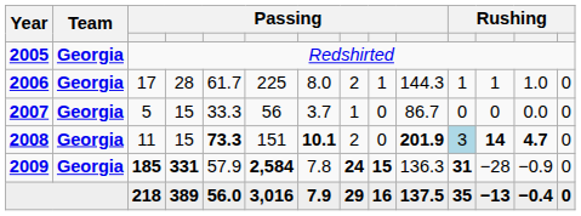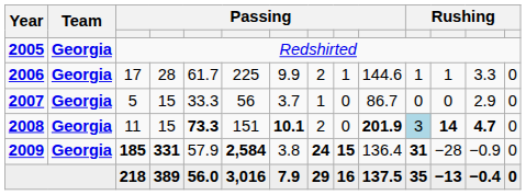2006 | column 7: 8.0 -> 9.9
2006 | column 10: 144.3 -> 144.6
2006 | column 13: 1.0 -> 3.3
2007 | column 13: 0.0 -> 2.9
2009 | column 7: 7.8 -> 3.8
2009 | column 10: 136.3 -> 136.4
